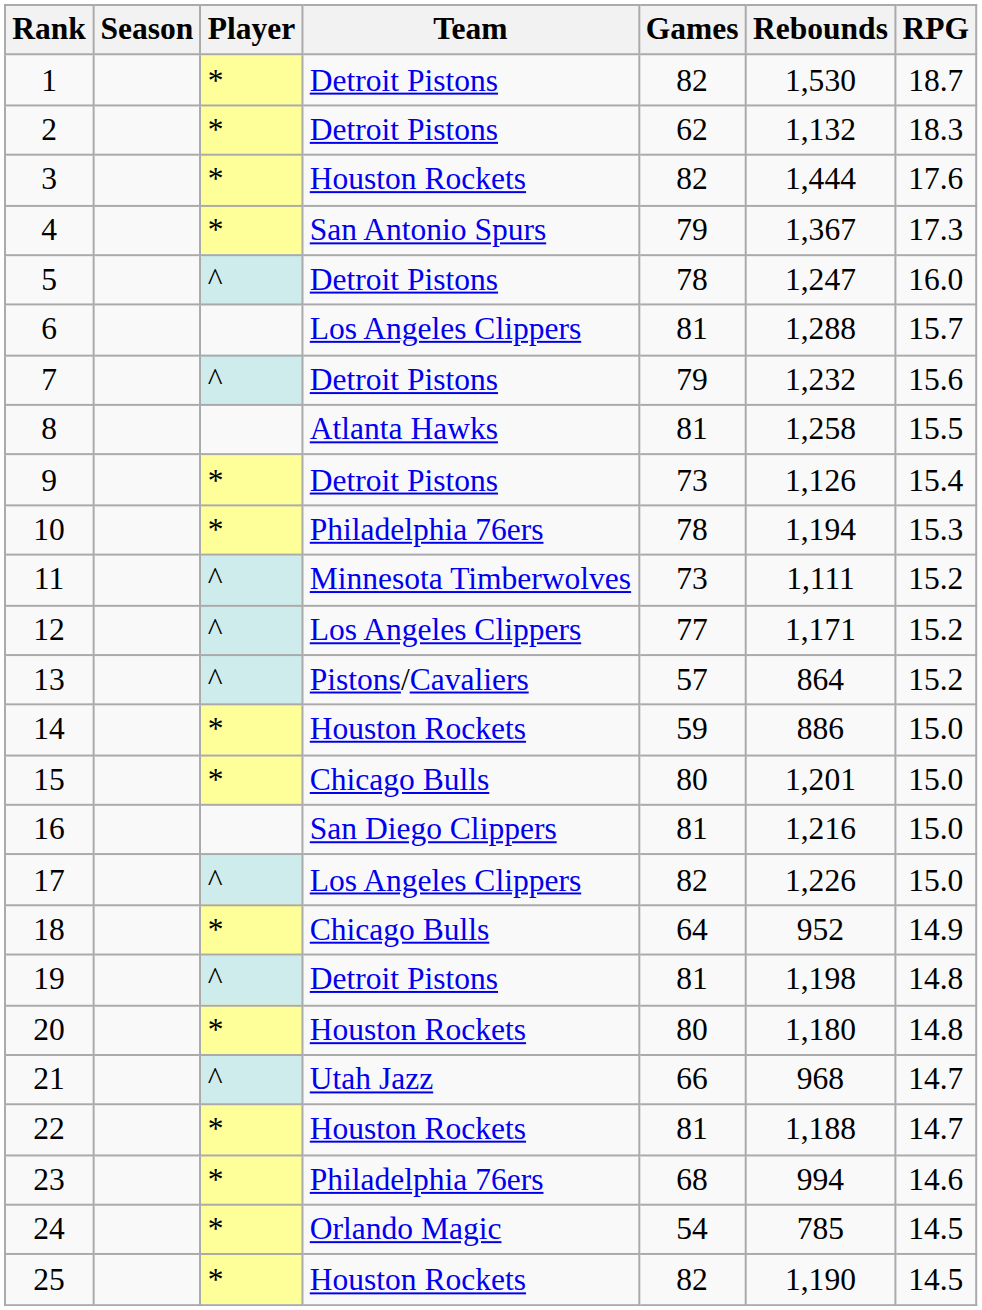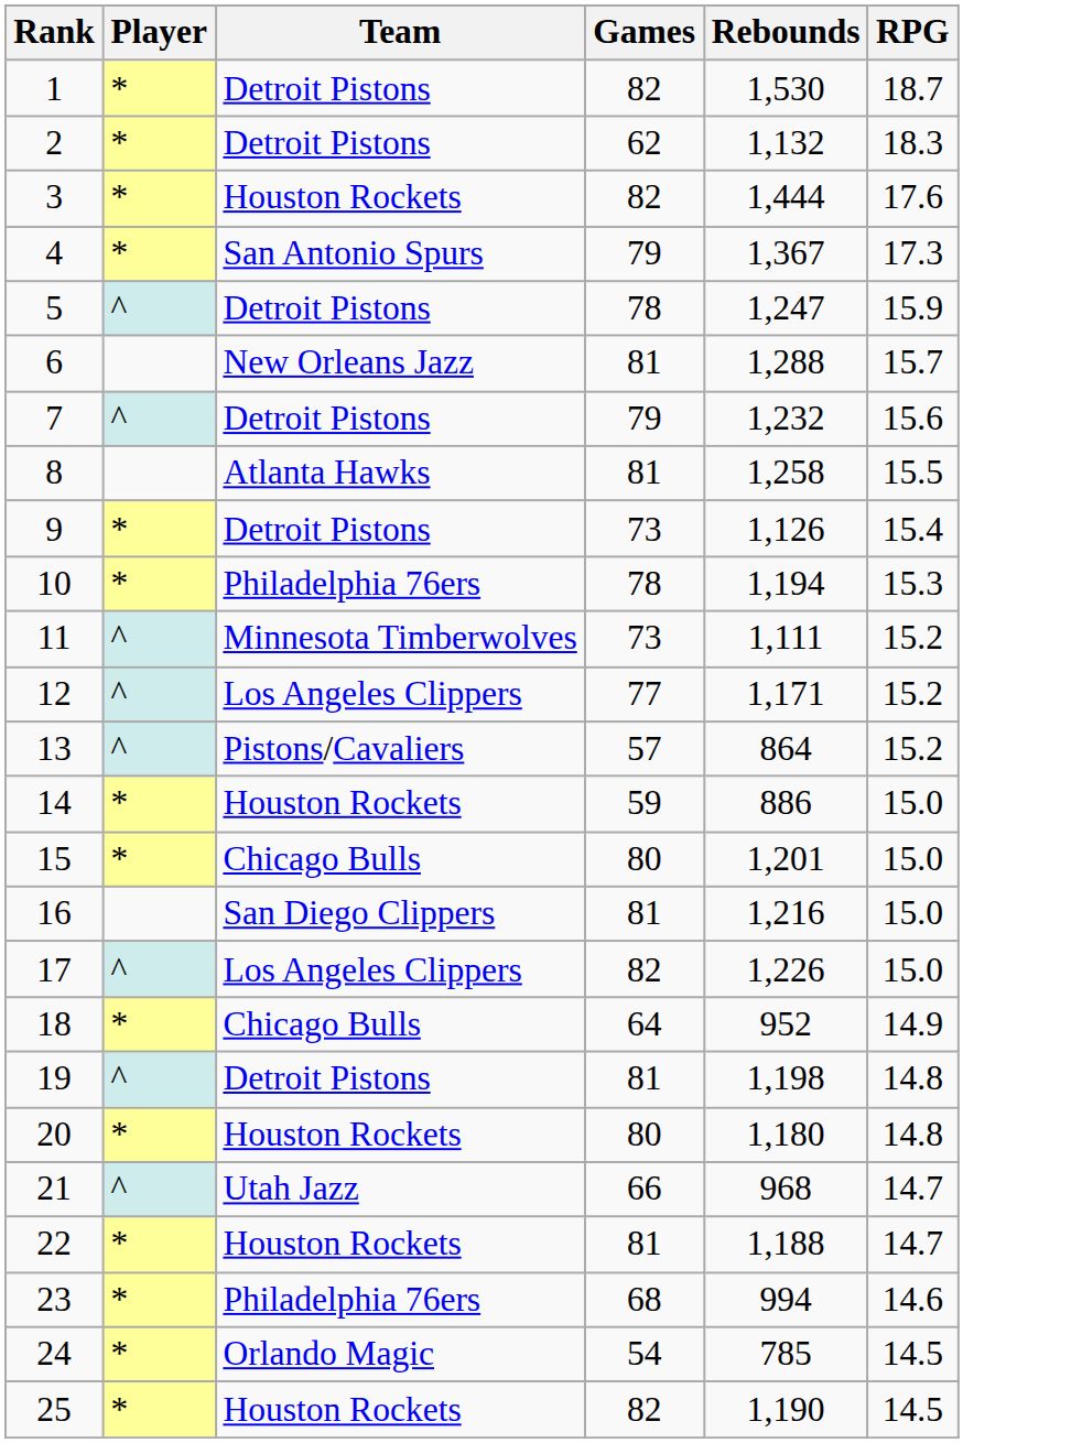- column: Season
5 | RPG: 16.0 -> 15.9
6 | Team: Los Angeles Clippers -> New Orleans Jazz
